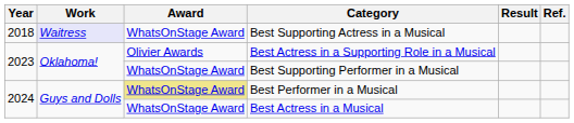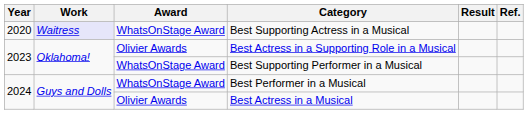Best Supporting Actress in a Musical | Year: 2018 -> 2020
Best Performer in a Musical | Award: khaki background -> no background
Best Actress in a Musical | Award: WhatsOnStage Award -> Olivier Awards
